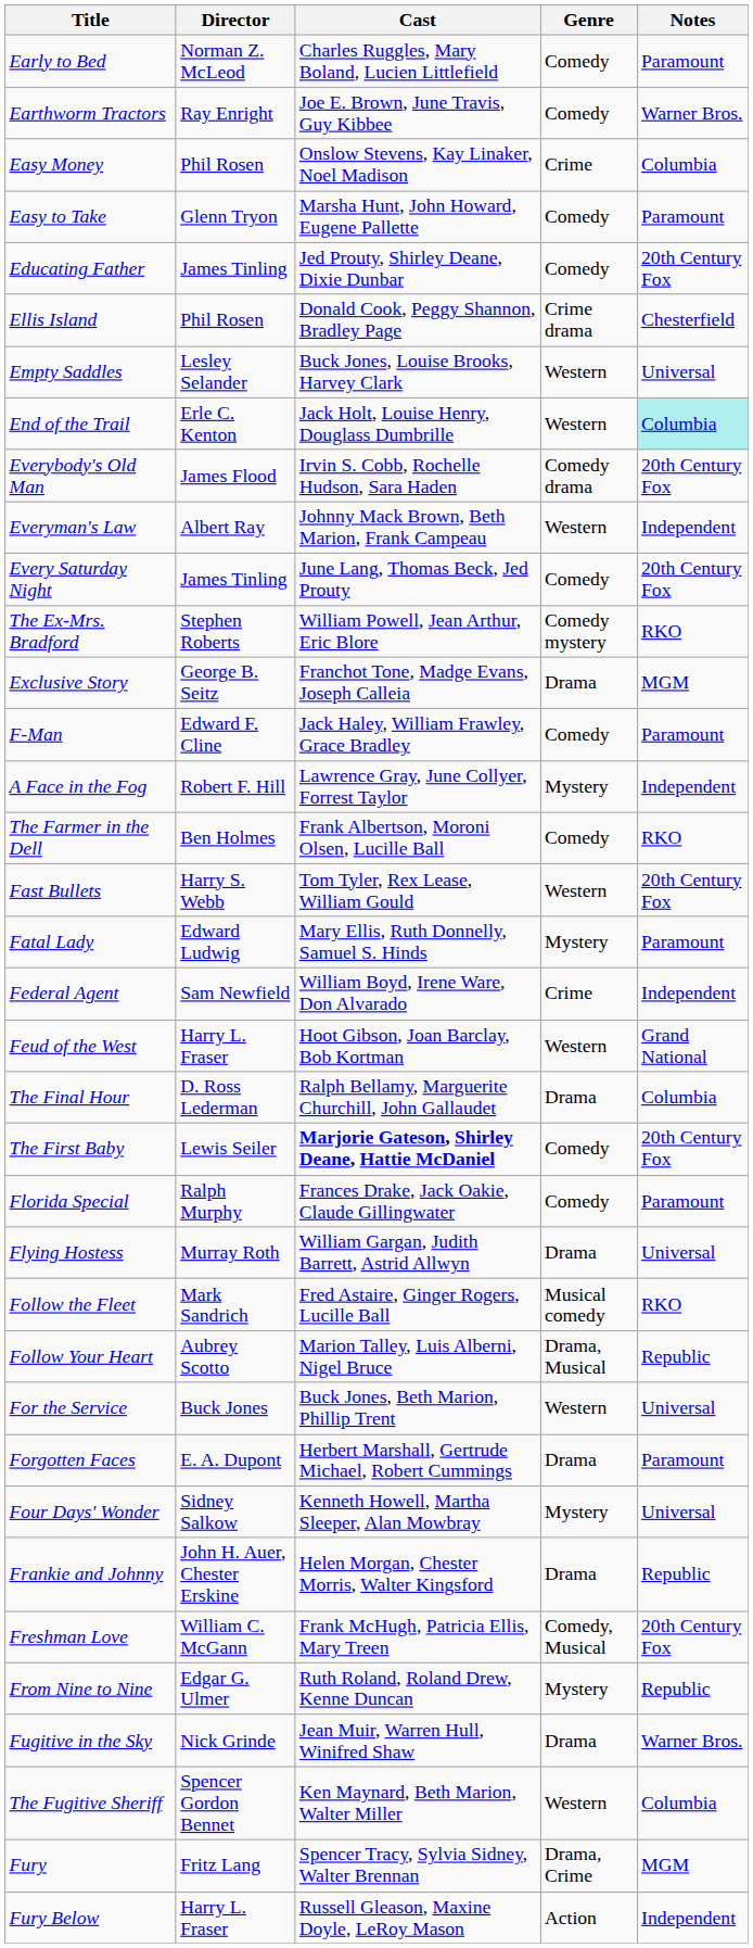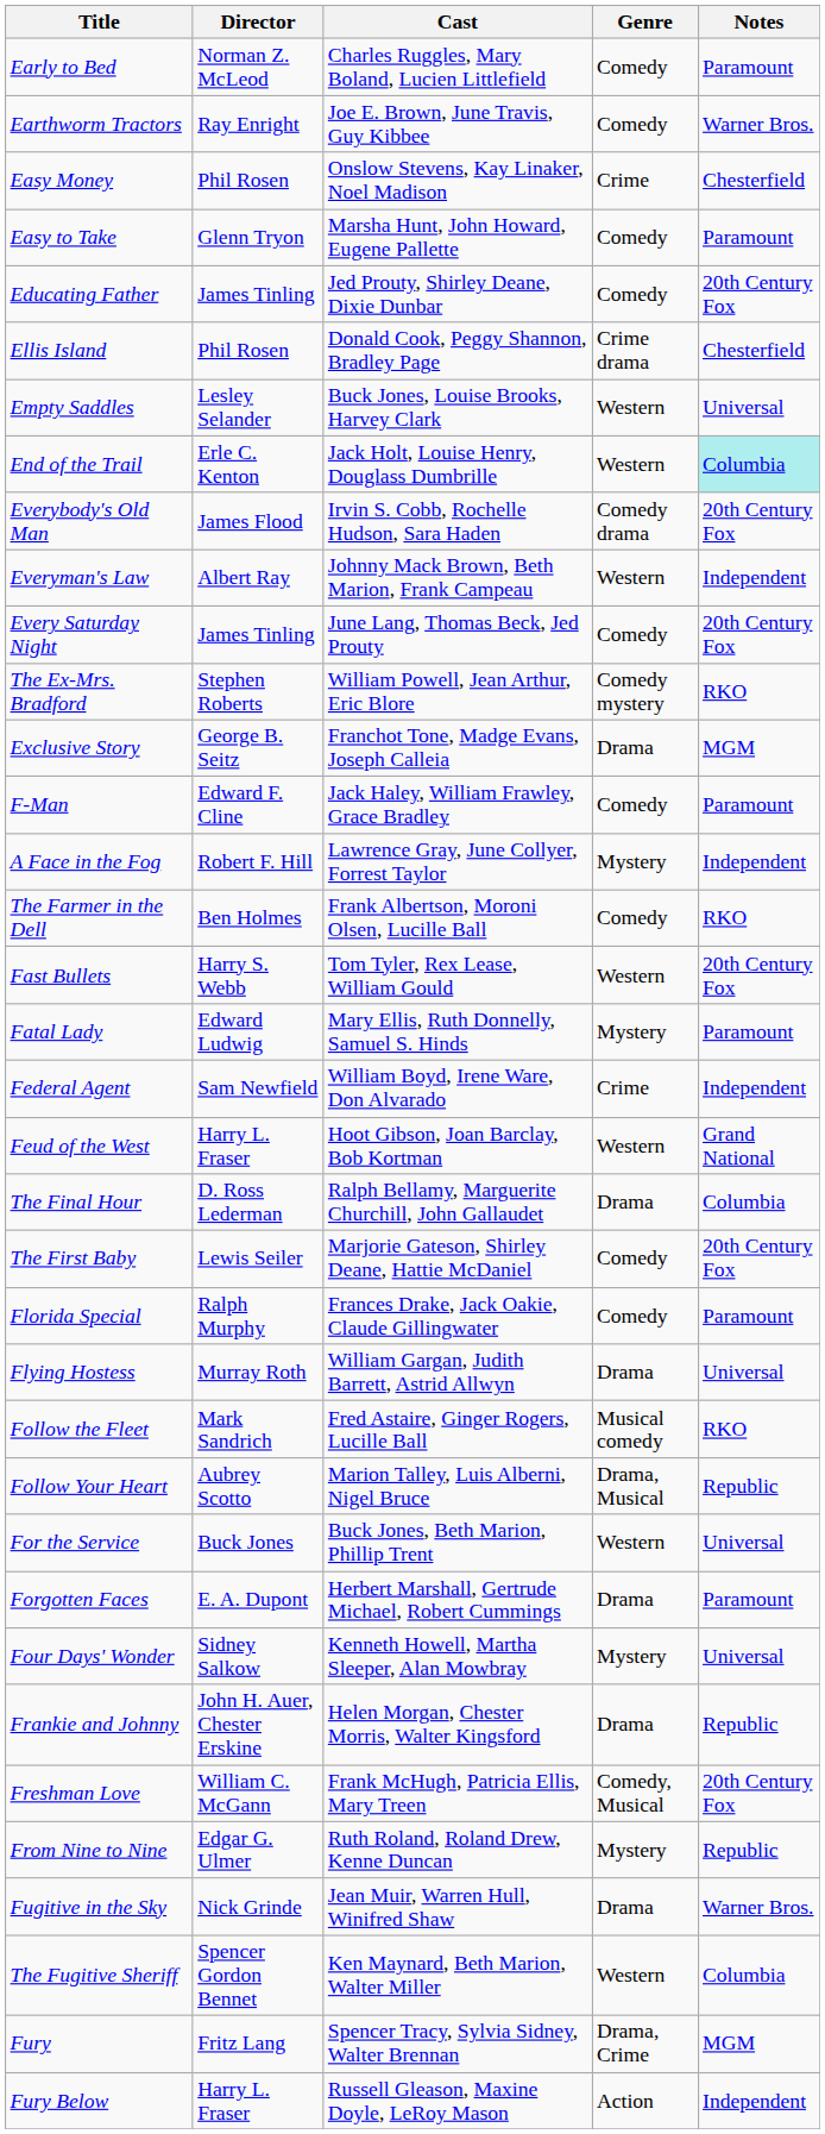Easy Money | Notes: Columbia -> Chesterfield
The First Baby | Cast: bold -> normal
